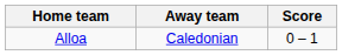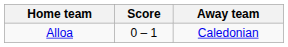columns swapped: Score <-> Away team
